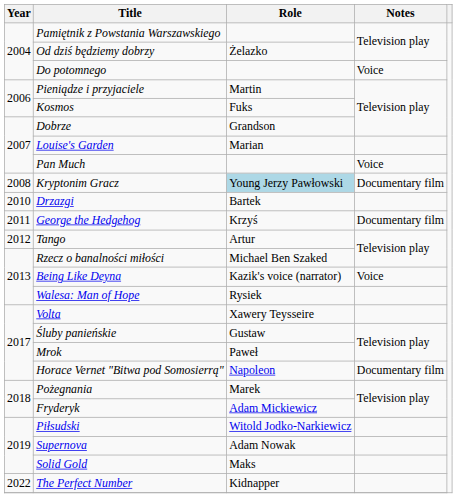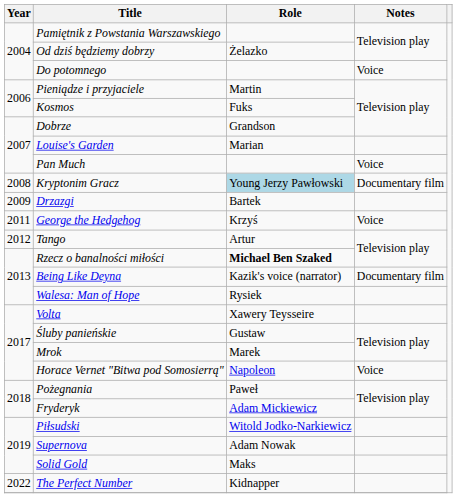Drzazgi | Year: 2010 -> 2009
George the Hedgehog | Notes: Documentary film -> Voice
Rzecz o banalności miłości | Role: normal -> bold
Being Like Deyna | Notes: Voice -> Documentary film
Mrok | Role: Paweł -> Marek
Horace Vernet "Bitwa pod Somosierrą" | Notes: Documentary film -> Voice
Pożegnania | Role: Marek -> Paweł
